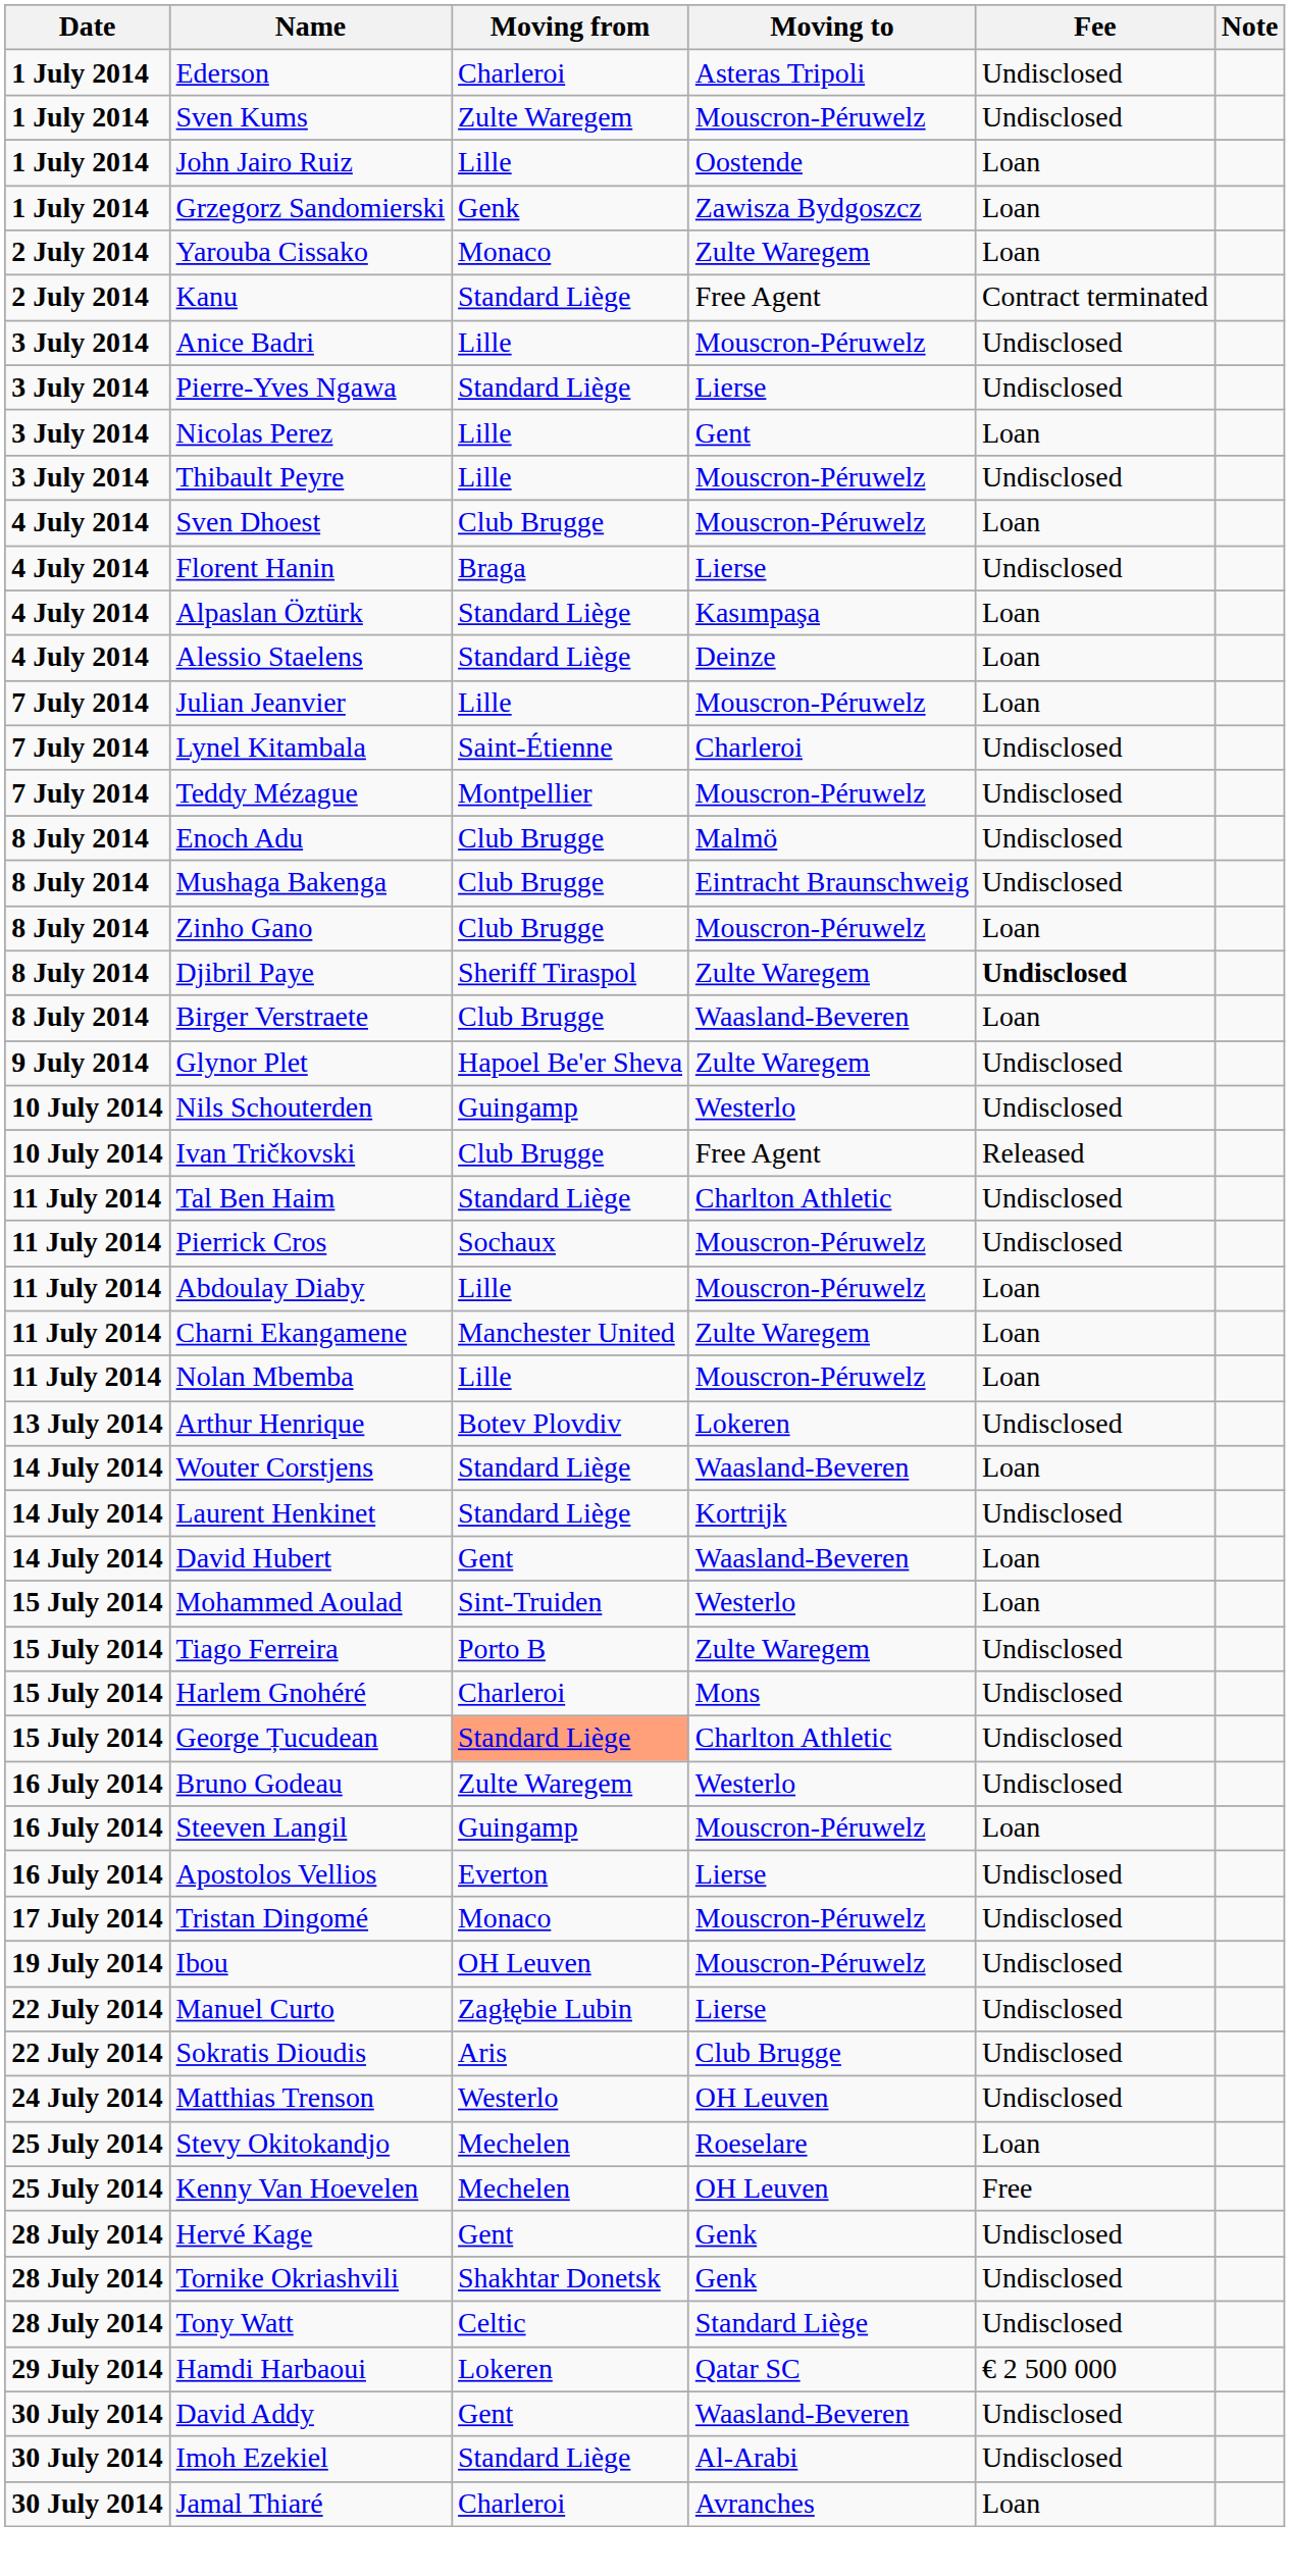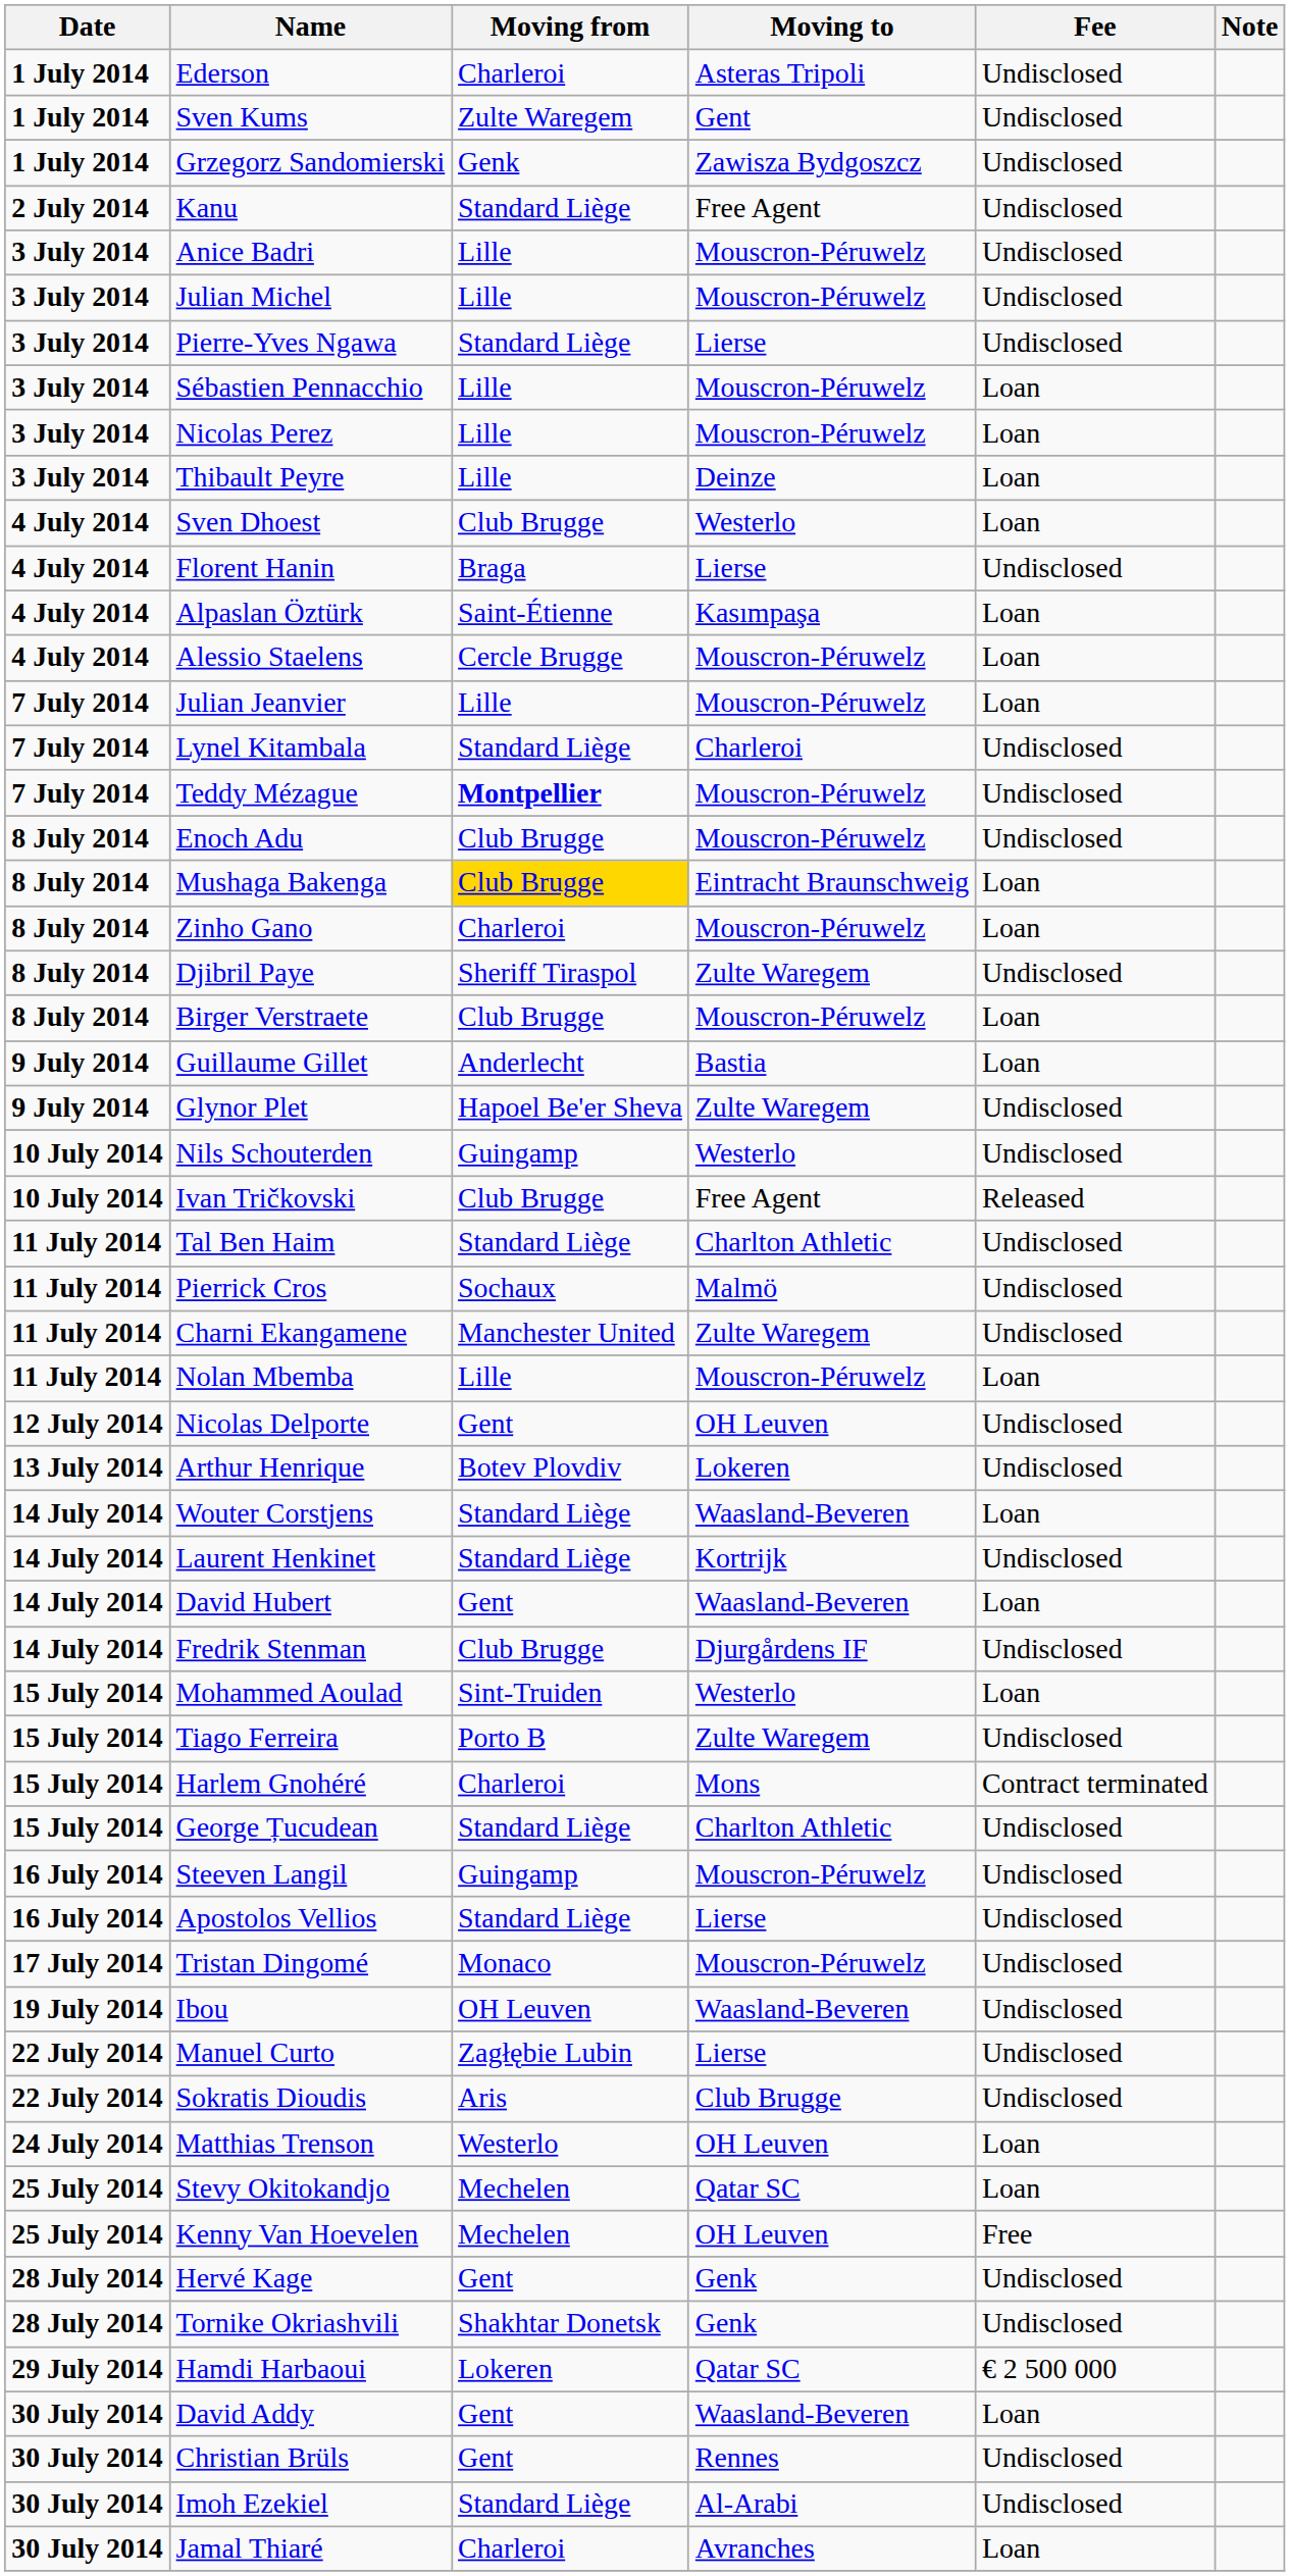Sven Kums | Moving to: Mouscron-Péruwelz -> Gent
- row: 1 July 2014 | John Jairo Ruiz | Lille | Oostende | Loan
Grzegorz Sandomierski | Fee: Loan -> Undisclosed
- row: 2 July 2014 | Yarouba Cissako | Monaco | Zulte Waregem | Loan
Kanu | Fee: Contract terminated -> Undisclosed
+ row: 3 July 2014 | Julian Michel | Lille | Mouscron-Péruwelz | Undisclosed
+ row: 3 July 2014 | Sébastien Pennacchio | Lille | Mouscron-Péruwelz | Loan
Nicolas Perez | Moving to: Gent -> Mouscron-Péruwelz
Thibault Peyre | Moving to: Mouscron-Péruwelz -> Deinze
Thibault Peyre | Fee: Undisclosed -> Loan
Sven Dhoest | Moving to: Mouscron-Péruwelz -> Westerlo
Alpaslan Öztürk | Moving from: Standard Liège -> Saint-Étienne
Alessio Staelens | Moving from: Standard Liège -> Cercle Brugge
Alessio Staelens | Moving to: Deinze -> Mouscron-Péruwelz
Lynel Kitambala | Moving from: Saint-Étienne -> Standard Liège
Teddy Mézague | Moving from: normal -> bold
Enoch Adu | Moving to: Malmö -> Mouscron-Péruwelz
Mushaga Bakenga | Moving from: no background -> gold background
Mushaga Bakenga | Fee: Undisclosed -> Loan
Zinho Gano | Moving from: Club Brugge -> Charleroi
Djibril Paye | Fee: bold -> normal
Birger Verstraete | Moving to: Waasland-Beveren -> Mouscron-Péruwelz
+ row: 9 July 2014 | Guillaume Gillet | Anderlecht | Bastia | Loan
Pierrick Cros | Moving to: Mouscron-Péruwelz -> Malmö
- row: 11 July 2014 | Abdoulay Diaby | Lille | Mouscron-Péruwelz | Loan
Charni Ekangamene | Fee: Loan -> Undisclosed
+ row: 12 July 2014 | Nicolas Delporte | Gent | OH Leuven | Undisclosed
+ row: 14 July 2014 | Fredrik Stenman | Club Brugge | Djurgårdens IF | Undisclosed
Harlem Gnohéré | Fee: Undisclosed -> Contract terminated
George Țucudean | Moving from: lightsalmon background -> no background
- row: 16 July 2014 | Bruno Godeau | Zulte Waregem | Westerlo | Undisclosed
Steeven Langil | Fee: Loan -> Undisclosed
Apostolos Vellios | Moving from: Everton -> Standard Liège
Ibou | Moving to: Mouscron-Péruwelz -> Waasland-Beveren
Matthias Trenson | Fee: Undisclosed -> Loan
Stevy Okitokandjo | Moving to: Roeselare -> Qatar SC
- row: 28 July 2014 | Tony Watt | Celtic | Standard Liège | Undisclosed
David Addy | Fee: Undisclosed -> Loan
+ row: 30 July 2014 | Christian Brüls | Gent | Rennes | Undisclosed
